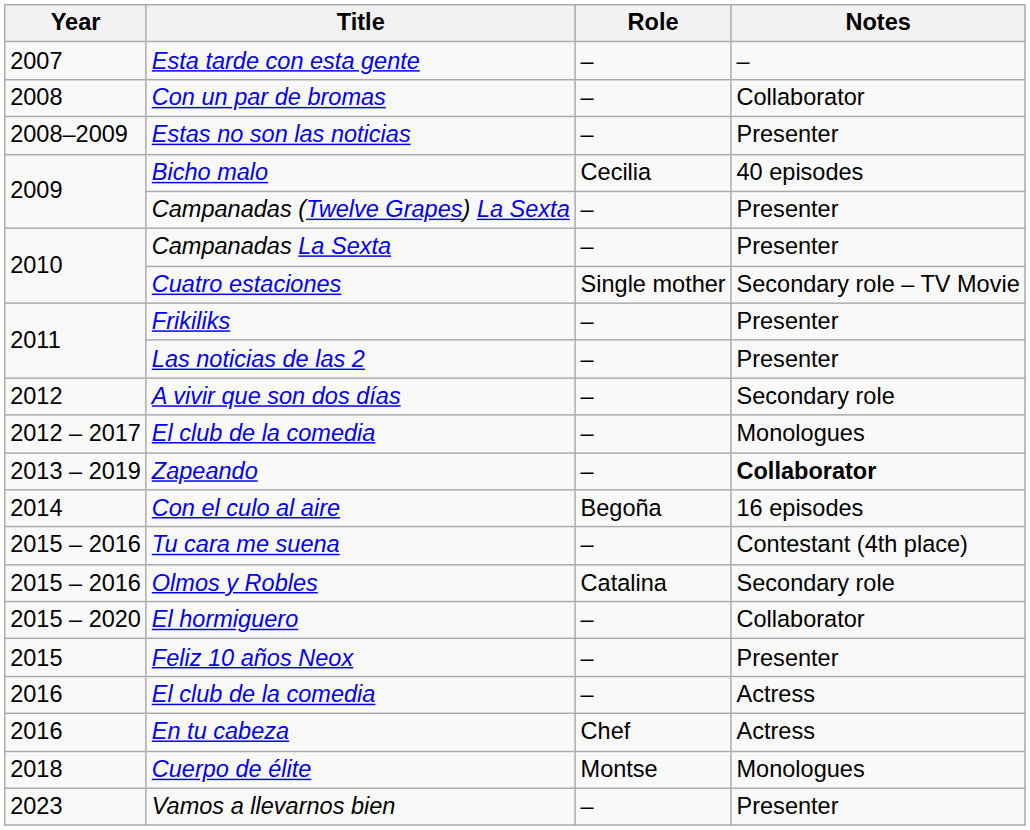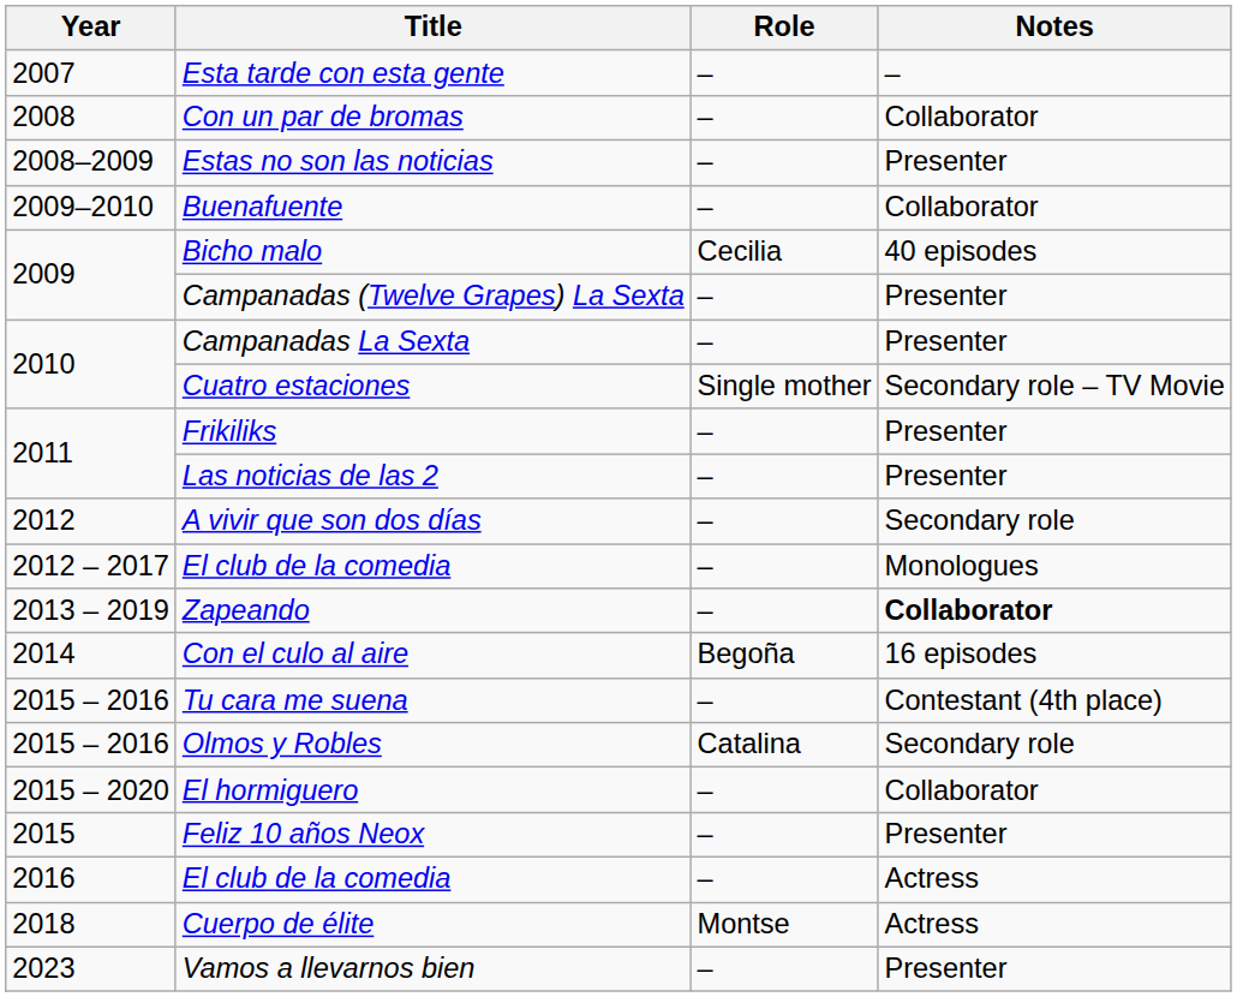+ row: 2009–2010 | Buenafuente | – | Collaborator
- row: 2016 | En tu cabeza | Chef | Actress
Cuerpo de élite | Notes: Monologues -> Actress
